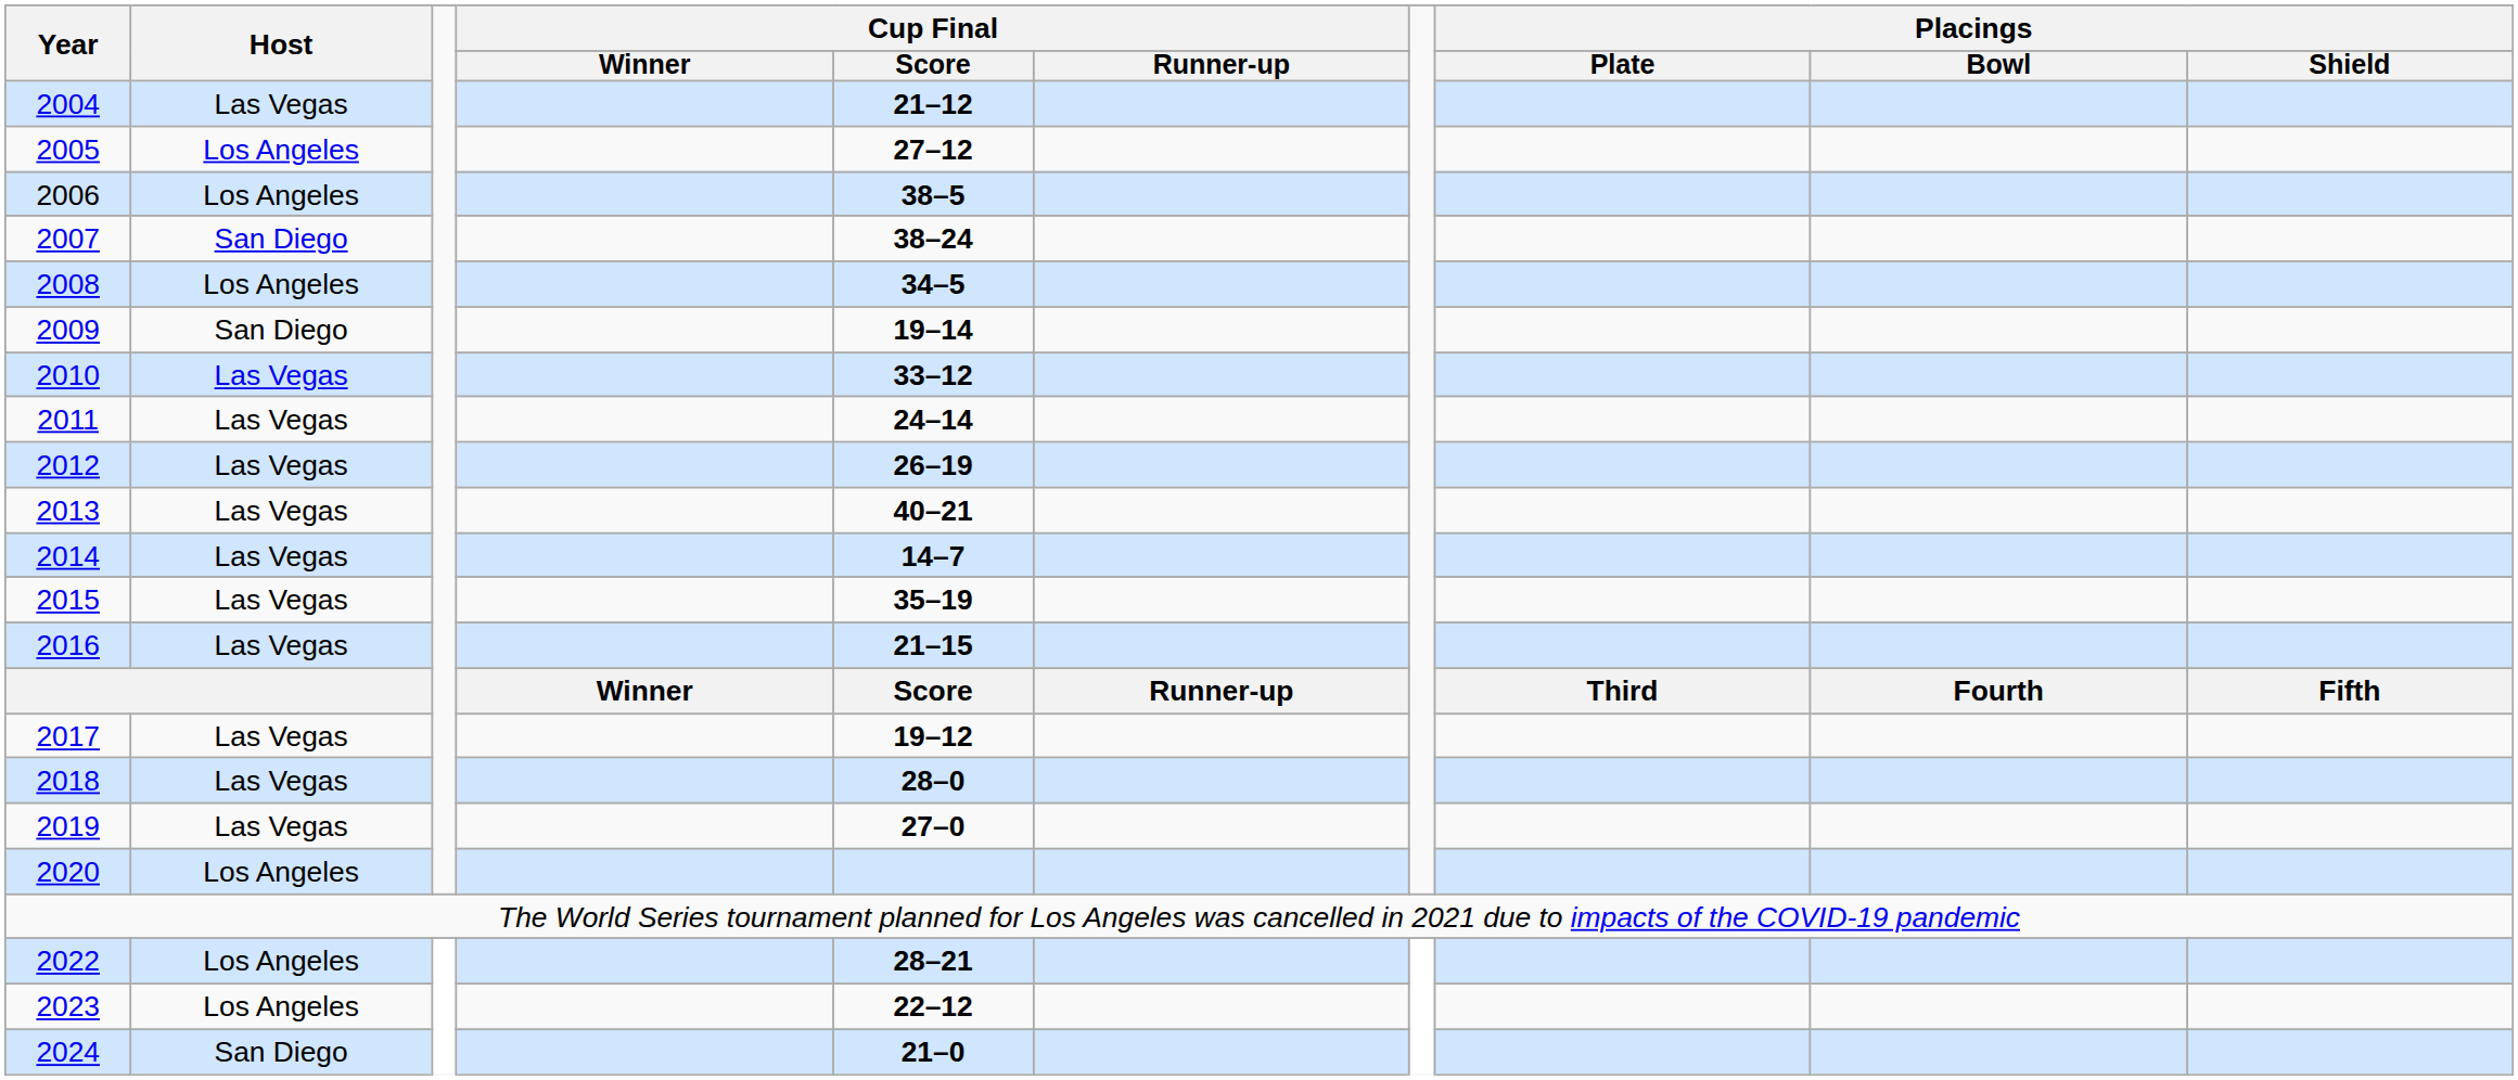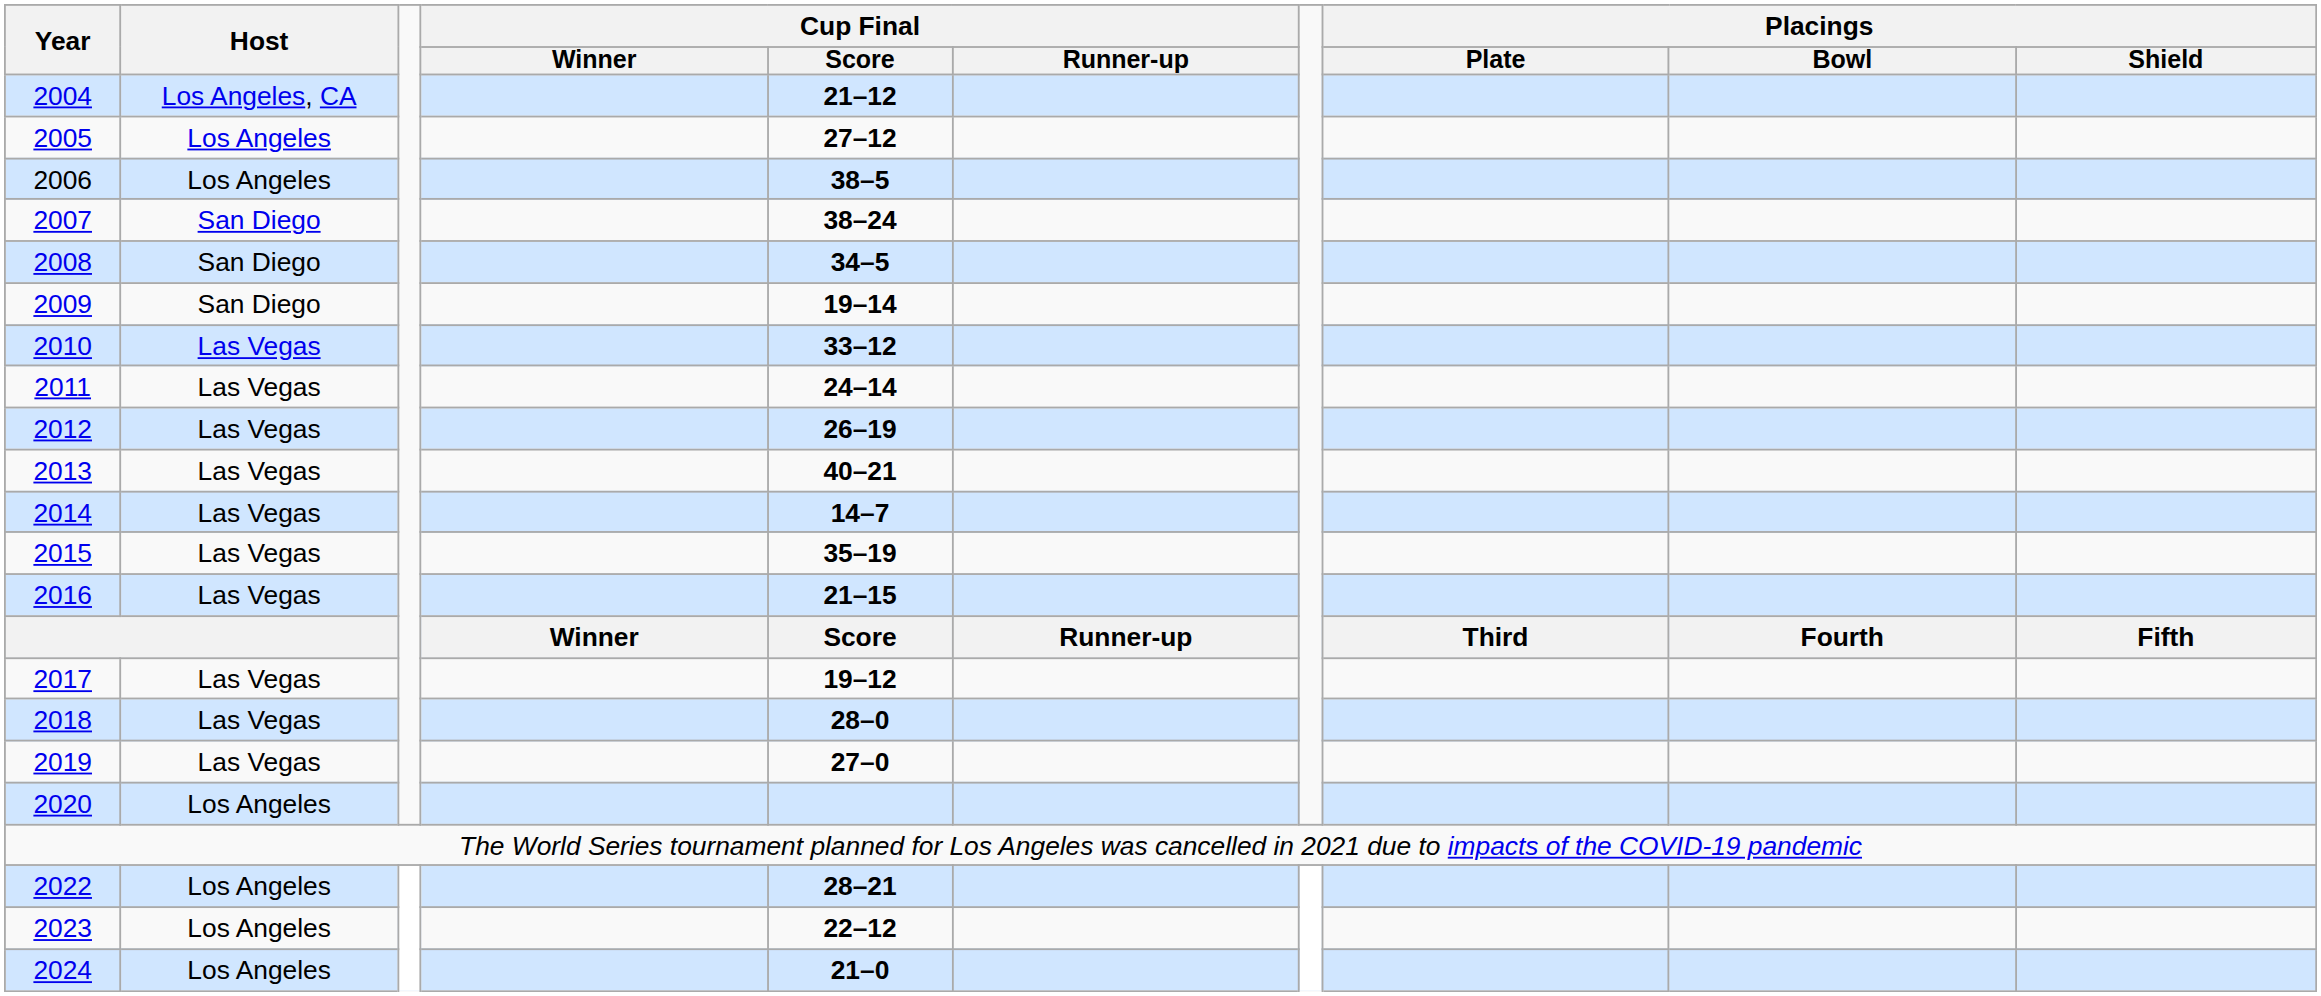2004 | Host: Las Vegas -> Los Angeles, CA
2008 | Host: Los Angeles -> San Diego
2024 | Host: San Diego -> Los Angeles
